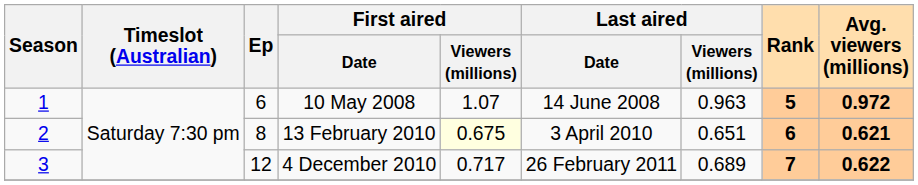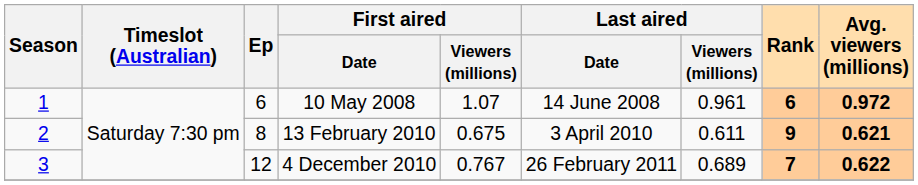10 May 2008 | Last aired / Viewers (millions): 0.963 -> 0.961
10 May 2008 | Rank: 5 -> 6
13 February 2010 | First aired / Viewers (millions): lightyellow background -> no background
13 February 2010 | Last aired / Viewers (millions): 0.651 -> 0.611
13 February 2010 | Rank: 6 -> 9
4 December 2010 | First aired / Viewers (millions): 0.717 -> 0.767
